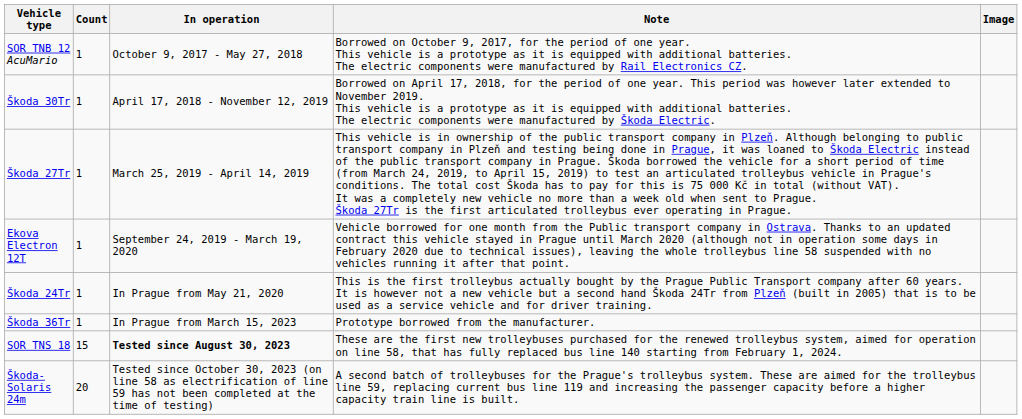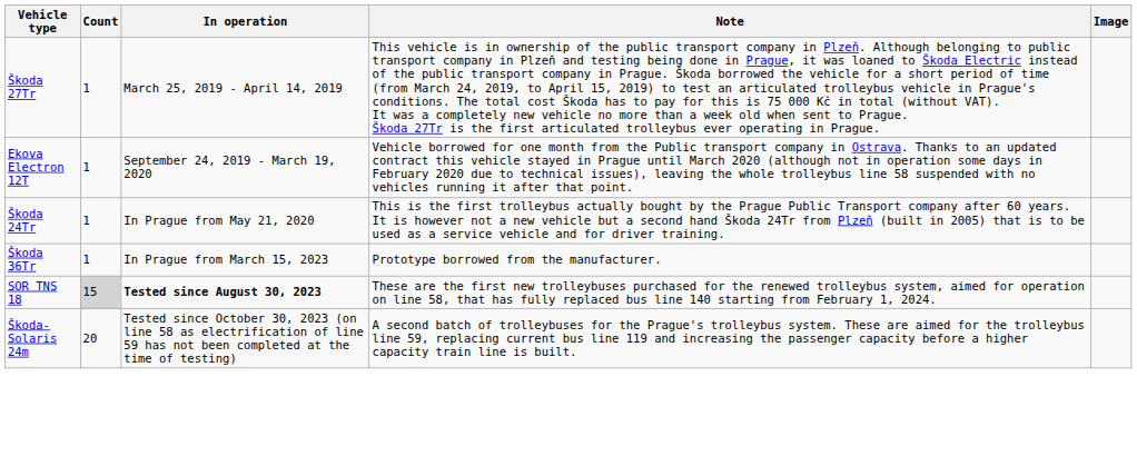- row: SOR TNB 12 AcuMario | 1 | October 9, 2017 - May 27, 2018 | Borrowed on October 9, 2017, for the period of one year. This vehicle is a prototype as it is equipped with additional batteries. The electric components were manufactured by Rail Electronics CZ.
- row: Škoda 30Tr | 1 | April 17, 2018 - November 12, 2019 | Borrowed on April 17, 2018, for the period of one year. This period was however later extended to November 2019. This vehicle is a prototype as it is equipped with additional batteries. The electric components were manufactured by Škoda Electric.
SOR TNS 18 | Count: no background -> lightgrey background
